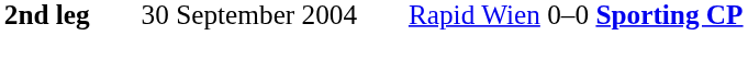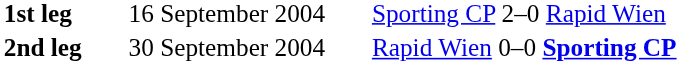+ row: 1st leg | 16 September 2004 | Sporting CP 2–0 Rapid Wien
